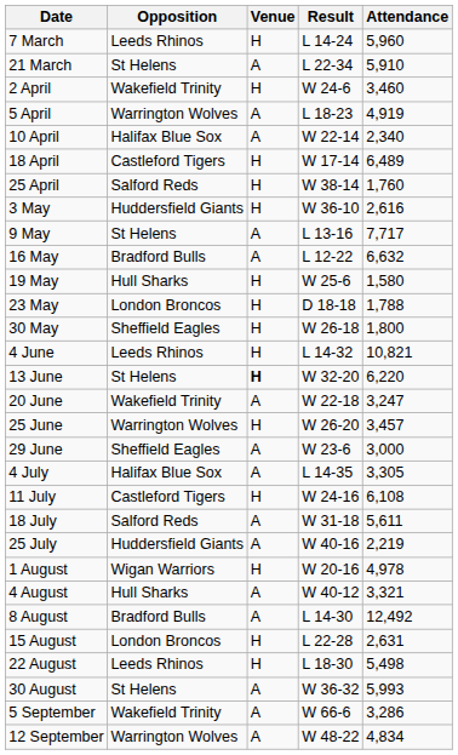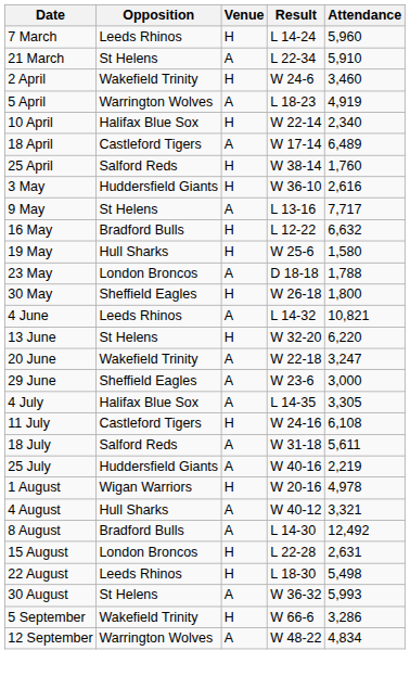10 April | Venue: A -> H
18 April | Venue: H -> A
16 May | Venue: A -> H
23 May | Venue: H -> A
4 June | Venue: H -> A
13 June | Venue: bold -> normal
- row: 25 June | Warrington Wolves | H | W 26-20 | 3,457
5 September | Venue: A -> H
